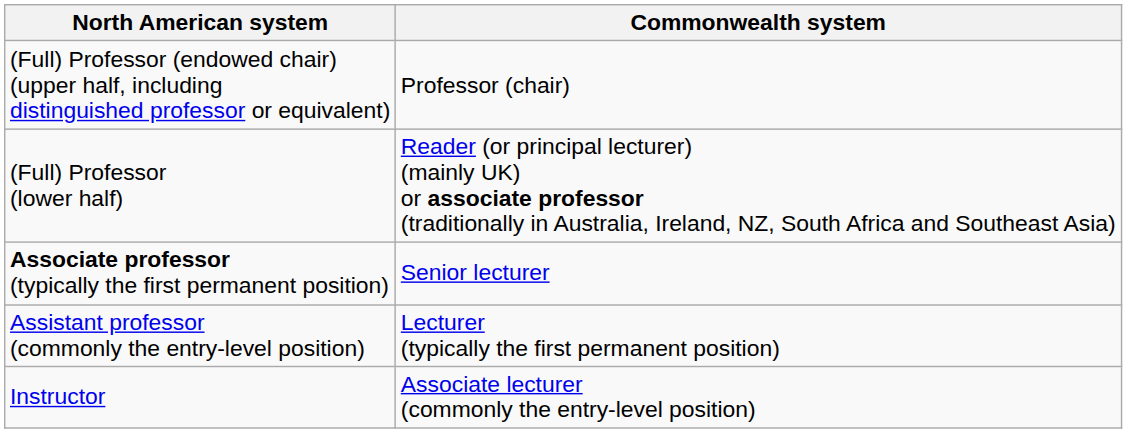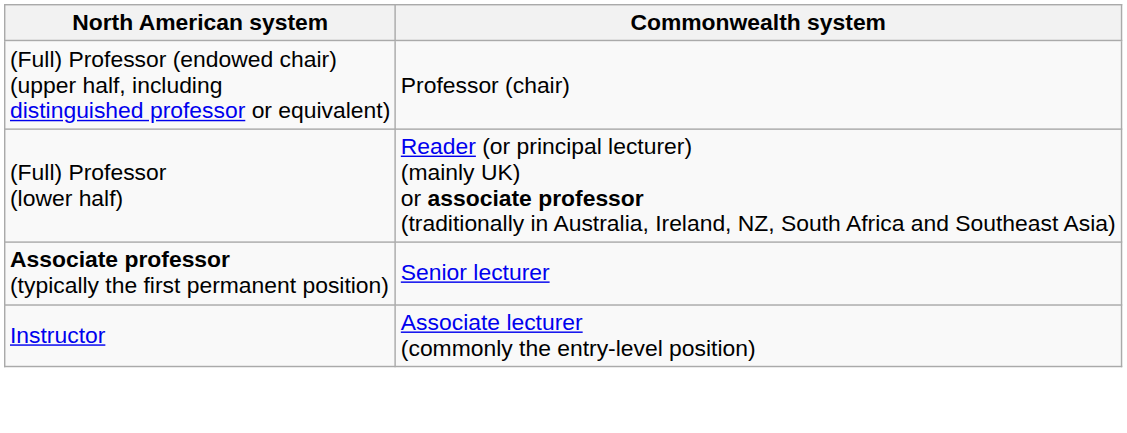- row: Assistant professor (commonly the entry-level position) | Lecturer (typically the first permanent position)
